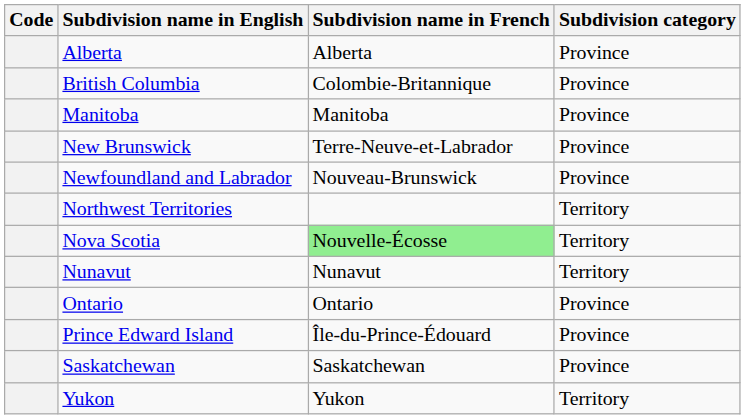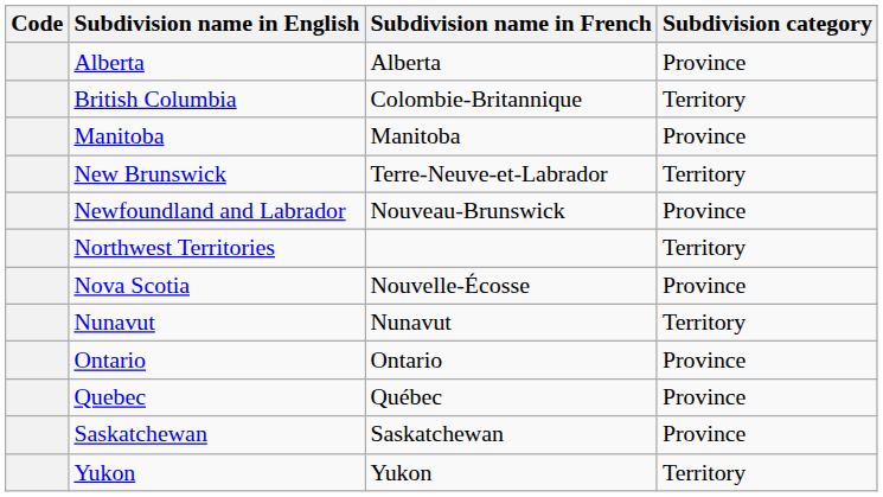British Columbia | Subdivision category: Province -> Territory
New Brunswick | Subdivision category: Province -> Territory
Nova Scotia | Subdivision name in French: lightgreen background -> no background
Nova Scotia | Subdivision category: Territory -> Province
- row: Prince Edward Island | Île-du-Prince-Édouard | Province
+ row: Quebec | Québec | Province
